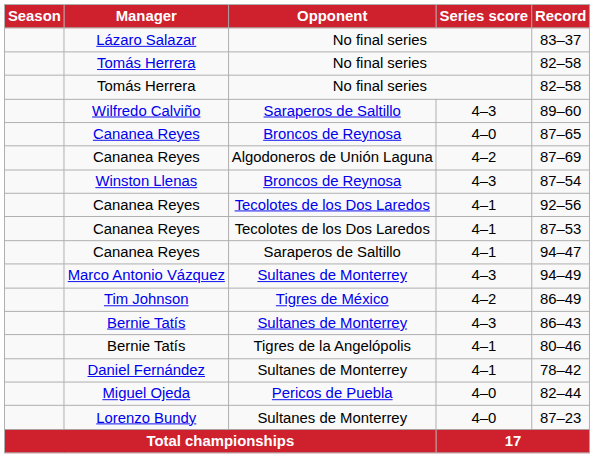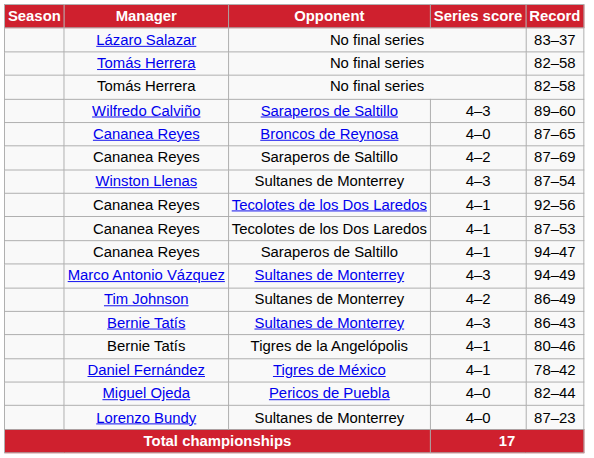Cananea Reyes / 4–2 | Opponent: Algodoneros de Unión Laguna -> Saraperos de Saltillo
Winston Llenas | Opponent: Broncos de Reynosa -> Sultanes de Monterrey
Tim Johnson | Opponent: Tigres de México -> Sultanes de Monterrey
Daniel Fernández | Opponent: Sultanes de Monterrey -> Tigres de México
